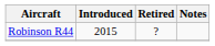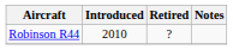Robinson R44 | Introduced: 2015 -> 2010
